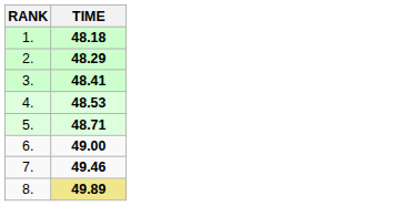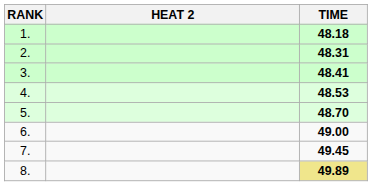+ column: HEAT 2
2. | TIME: 48.29 -> 48.31
5. | TIME: 48.71 -> 48.70
7. | TIME: 49.46 -> 49.45
